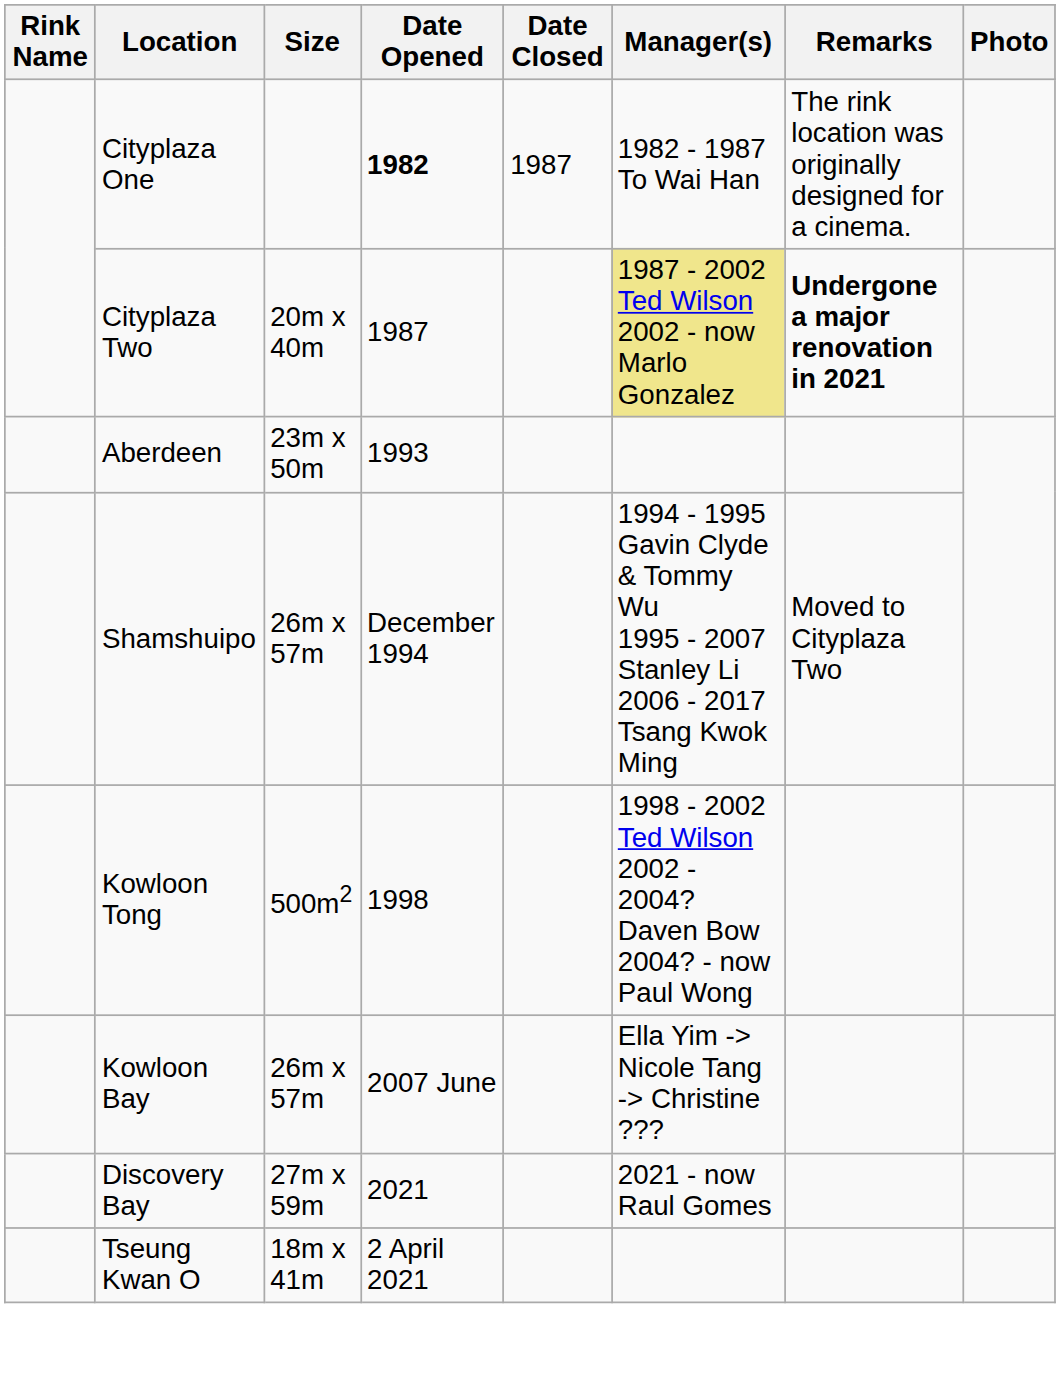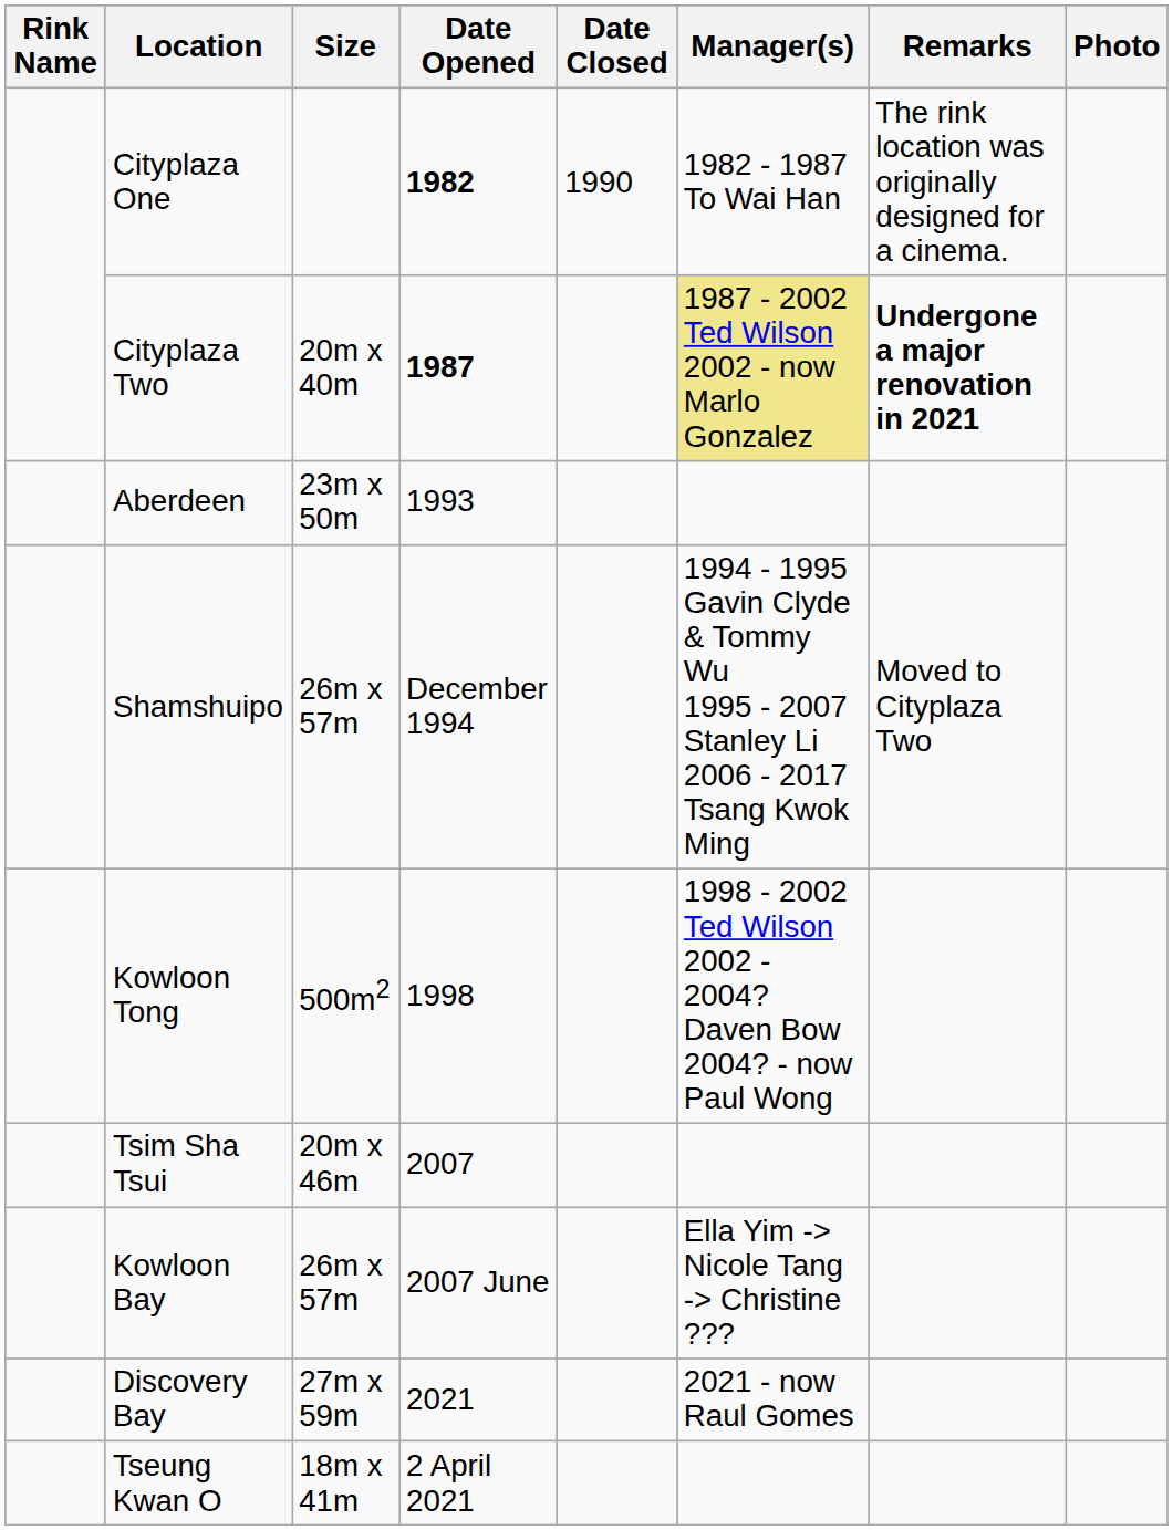Cityplaza One | Date Closed: 1987 -> 1990
Cityplaza Two | Date Opened: normal -> bold
+ row: Tsim Sha Tsui | 20m x 46m | 2007
